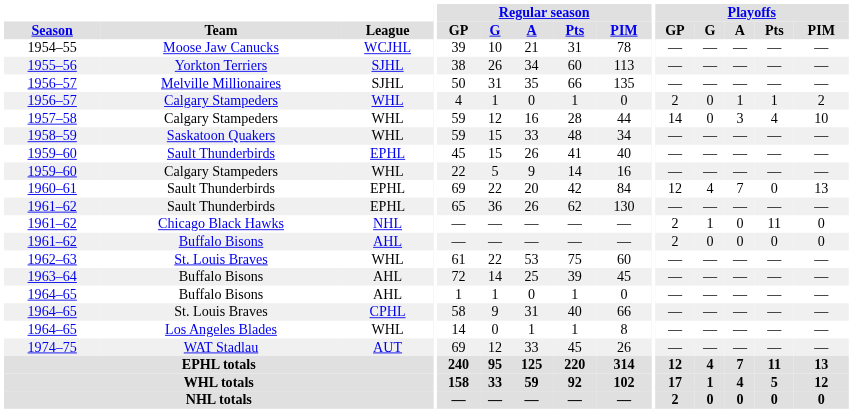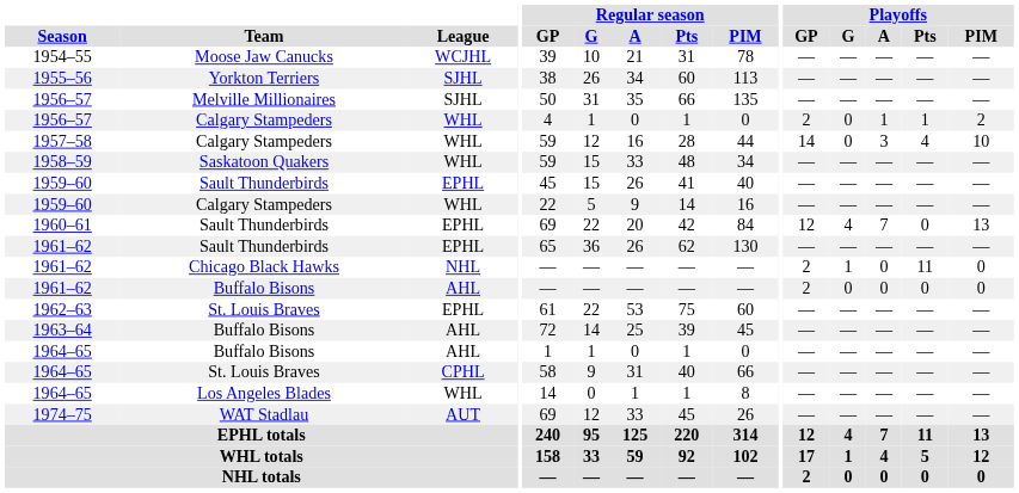1962–63 | League: WHL -> EPHL
